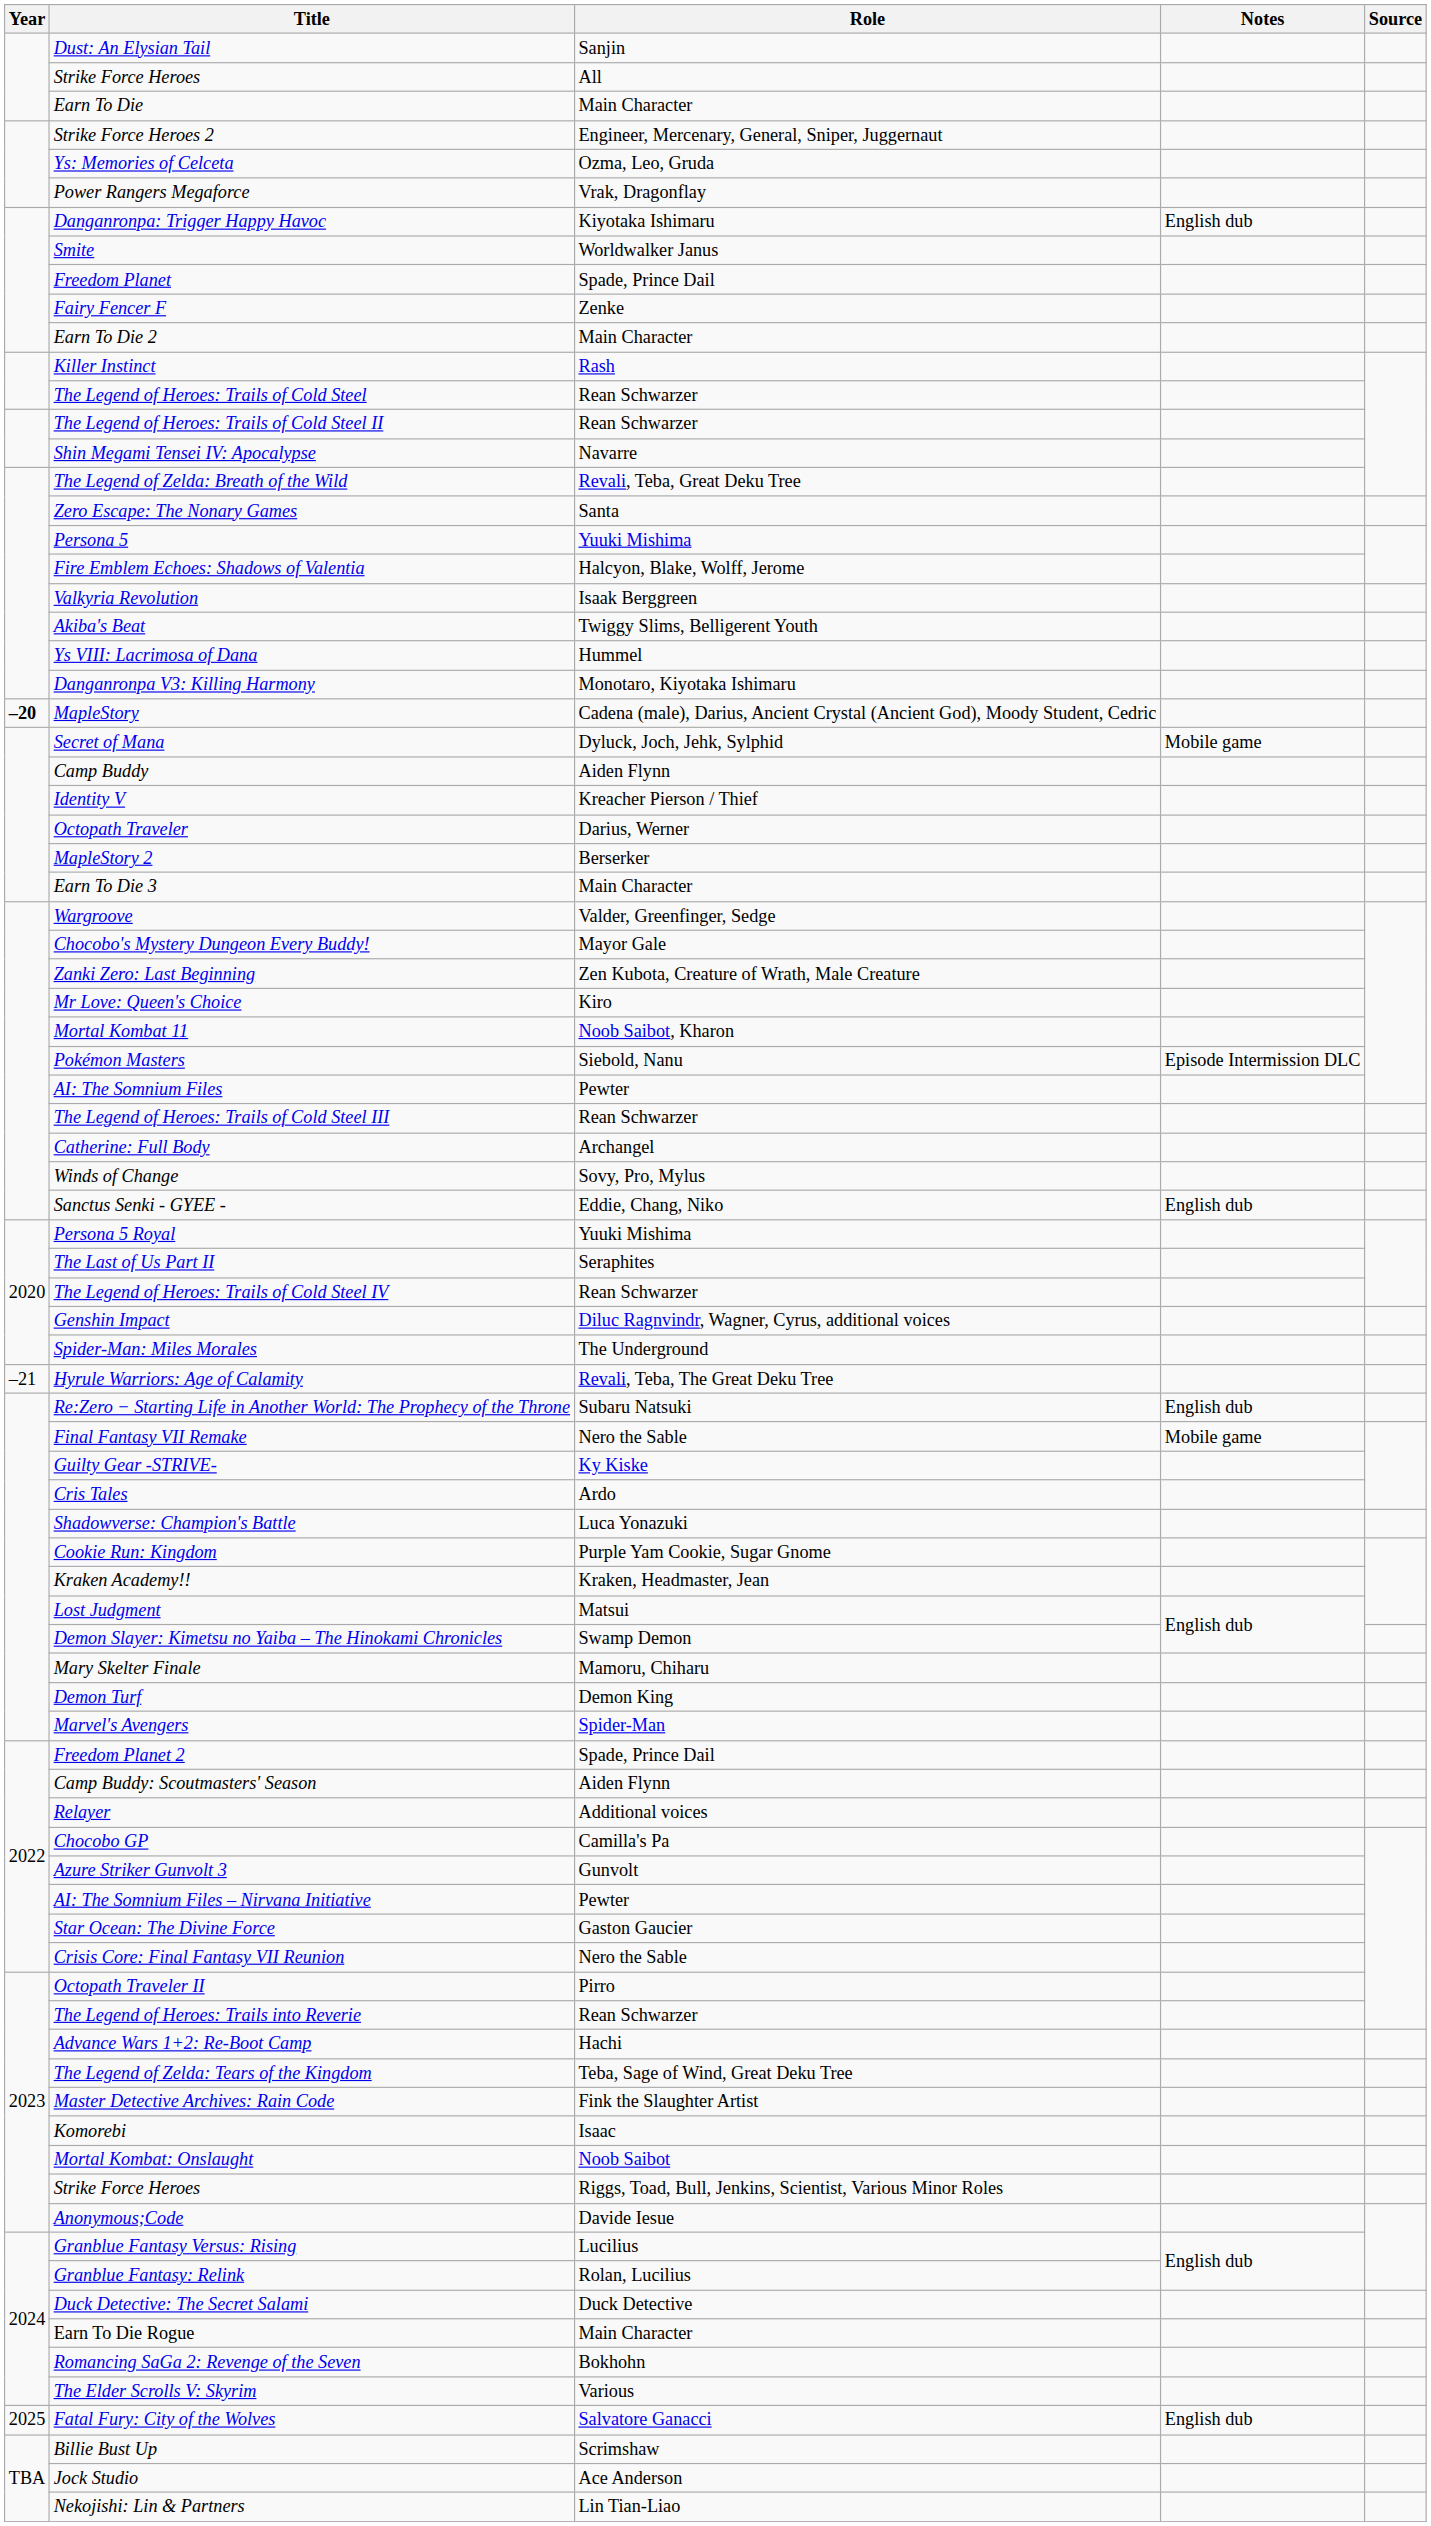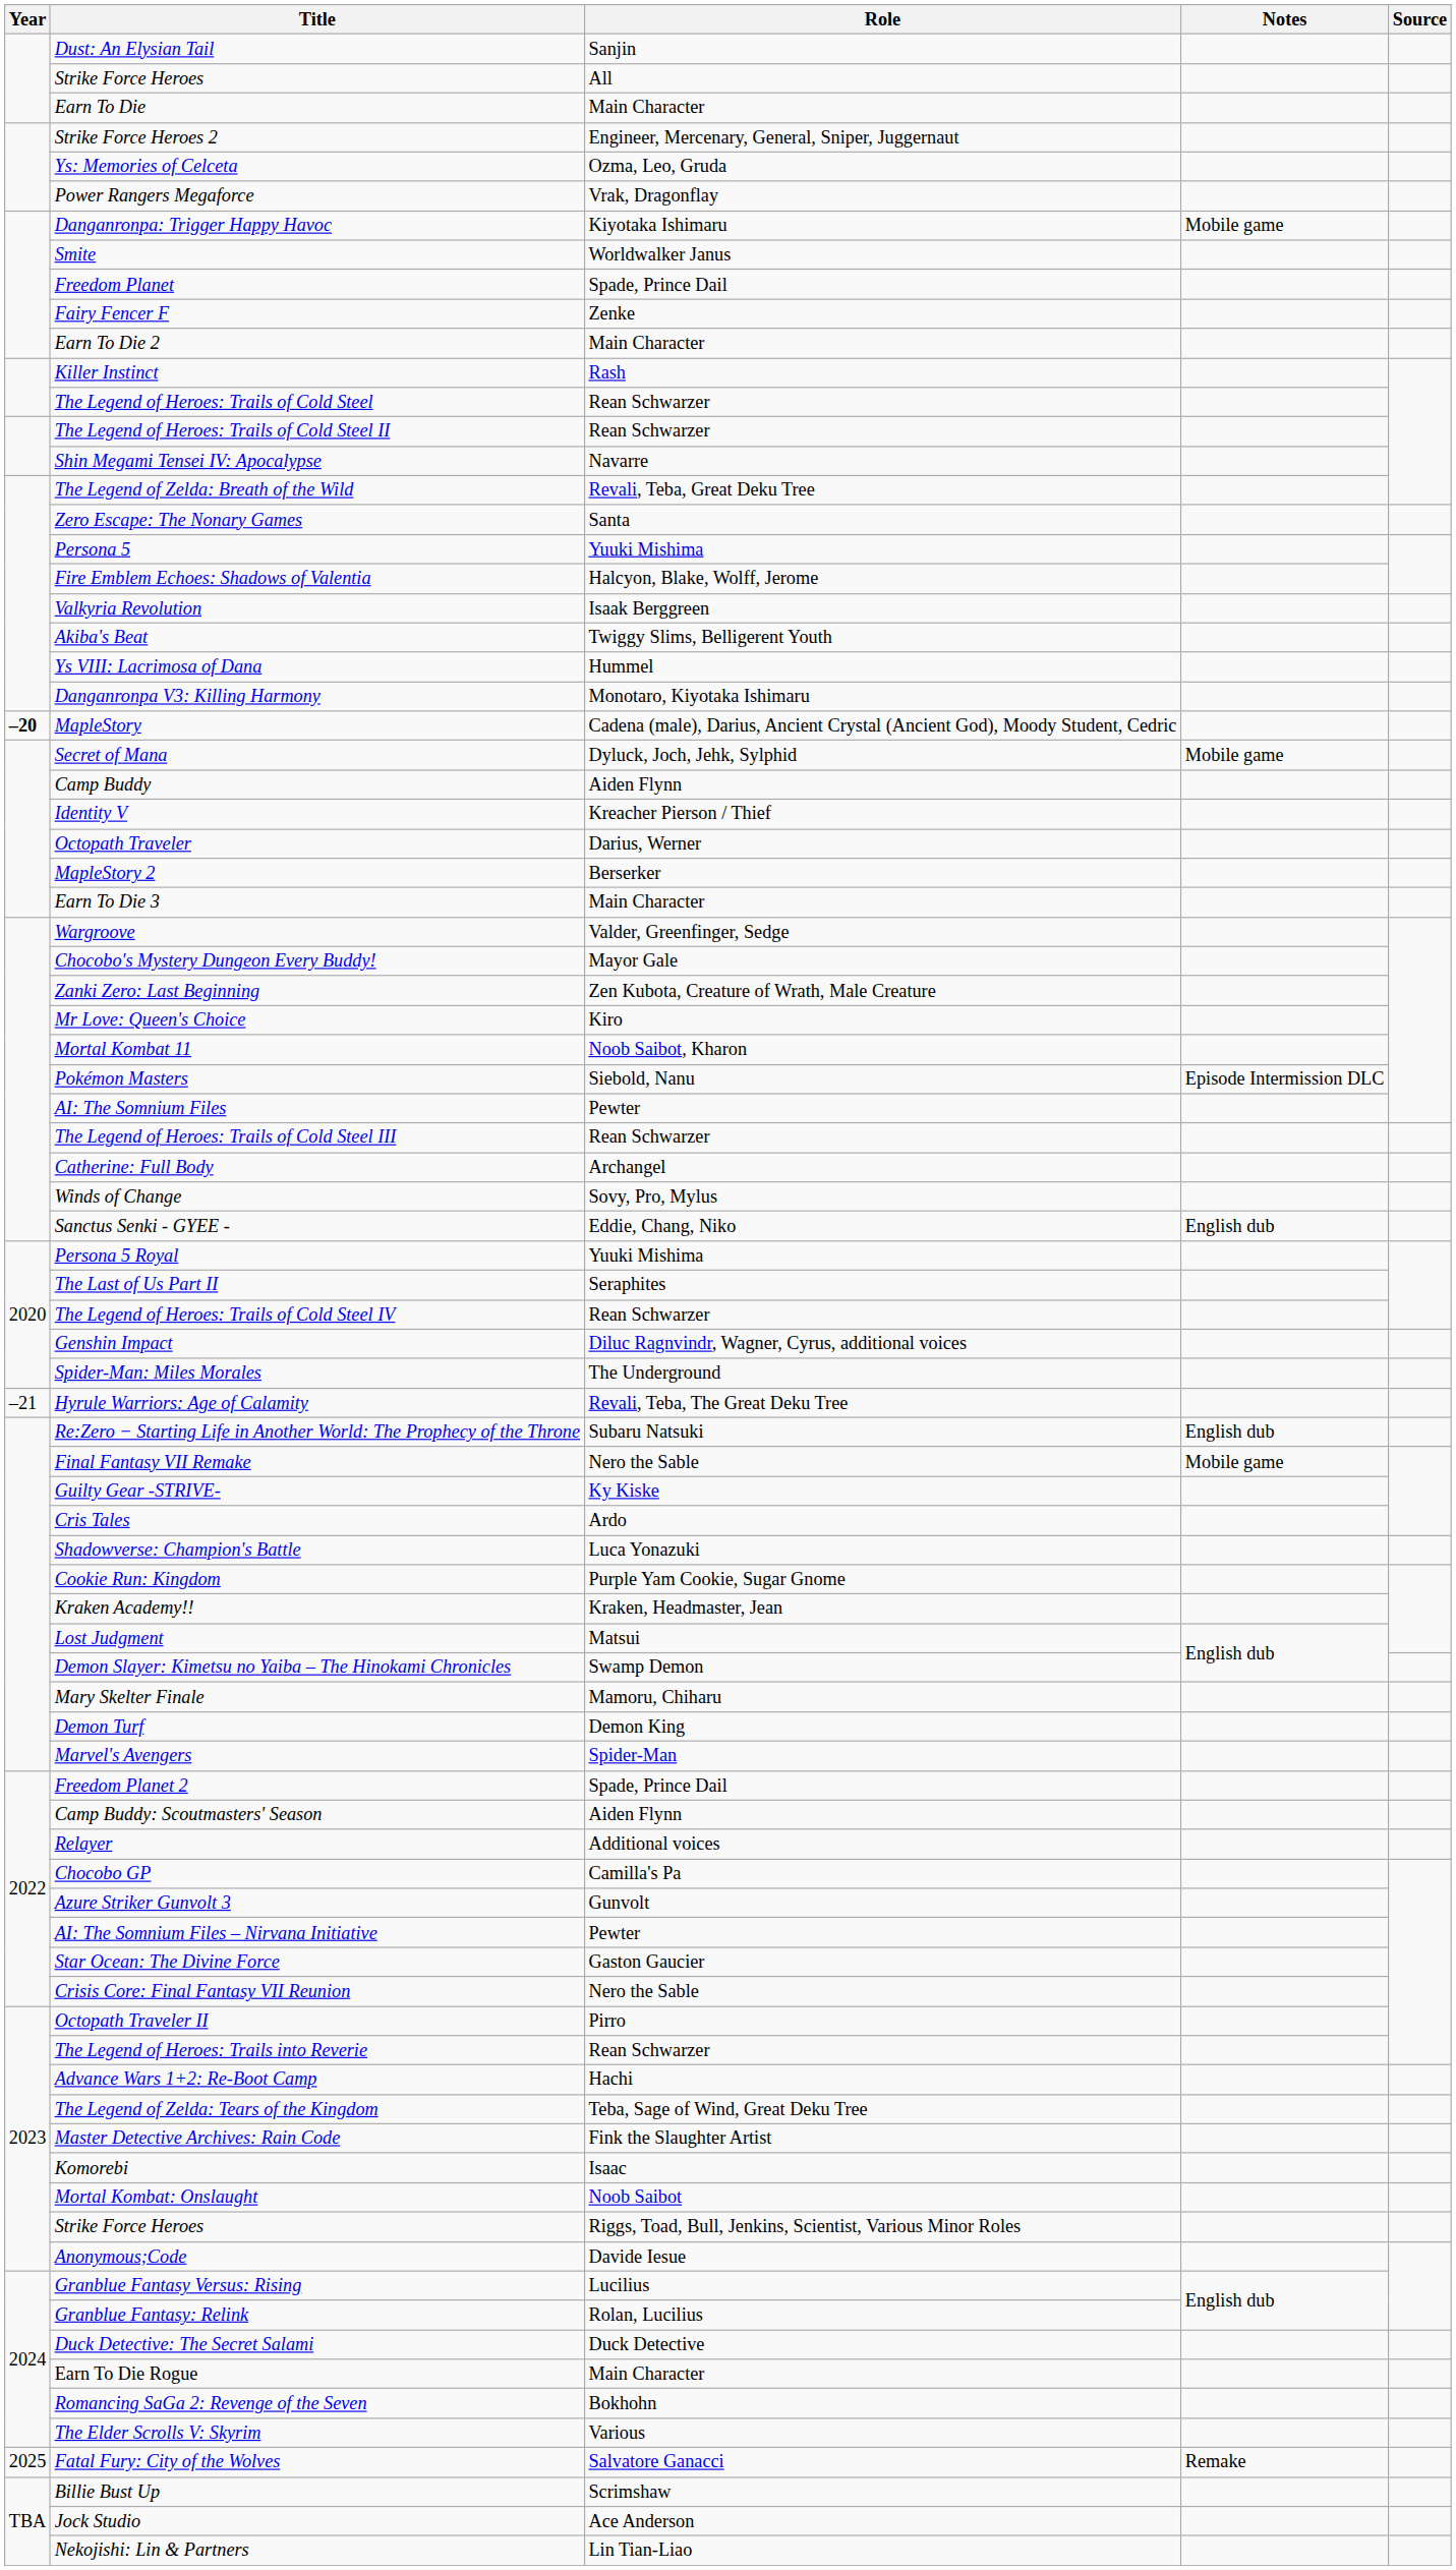Danganronpa: Trigger Happy Havoc | Notes: English dub -> Mobile game
Fatal Fury: City of the Wolves | Notes: English dub -> Remake
